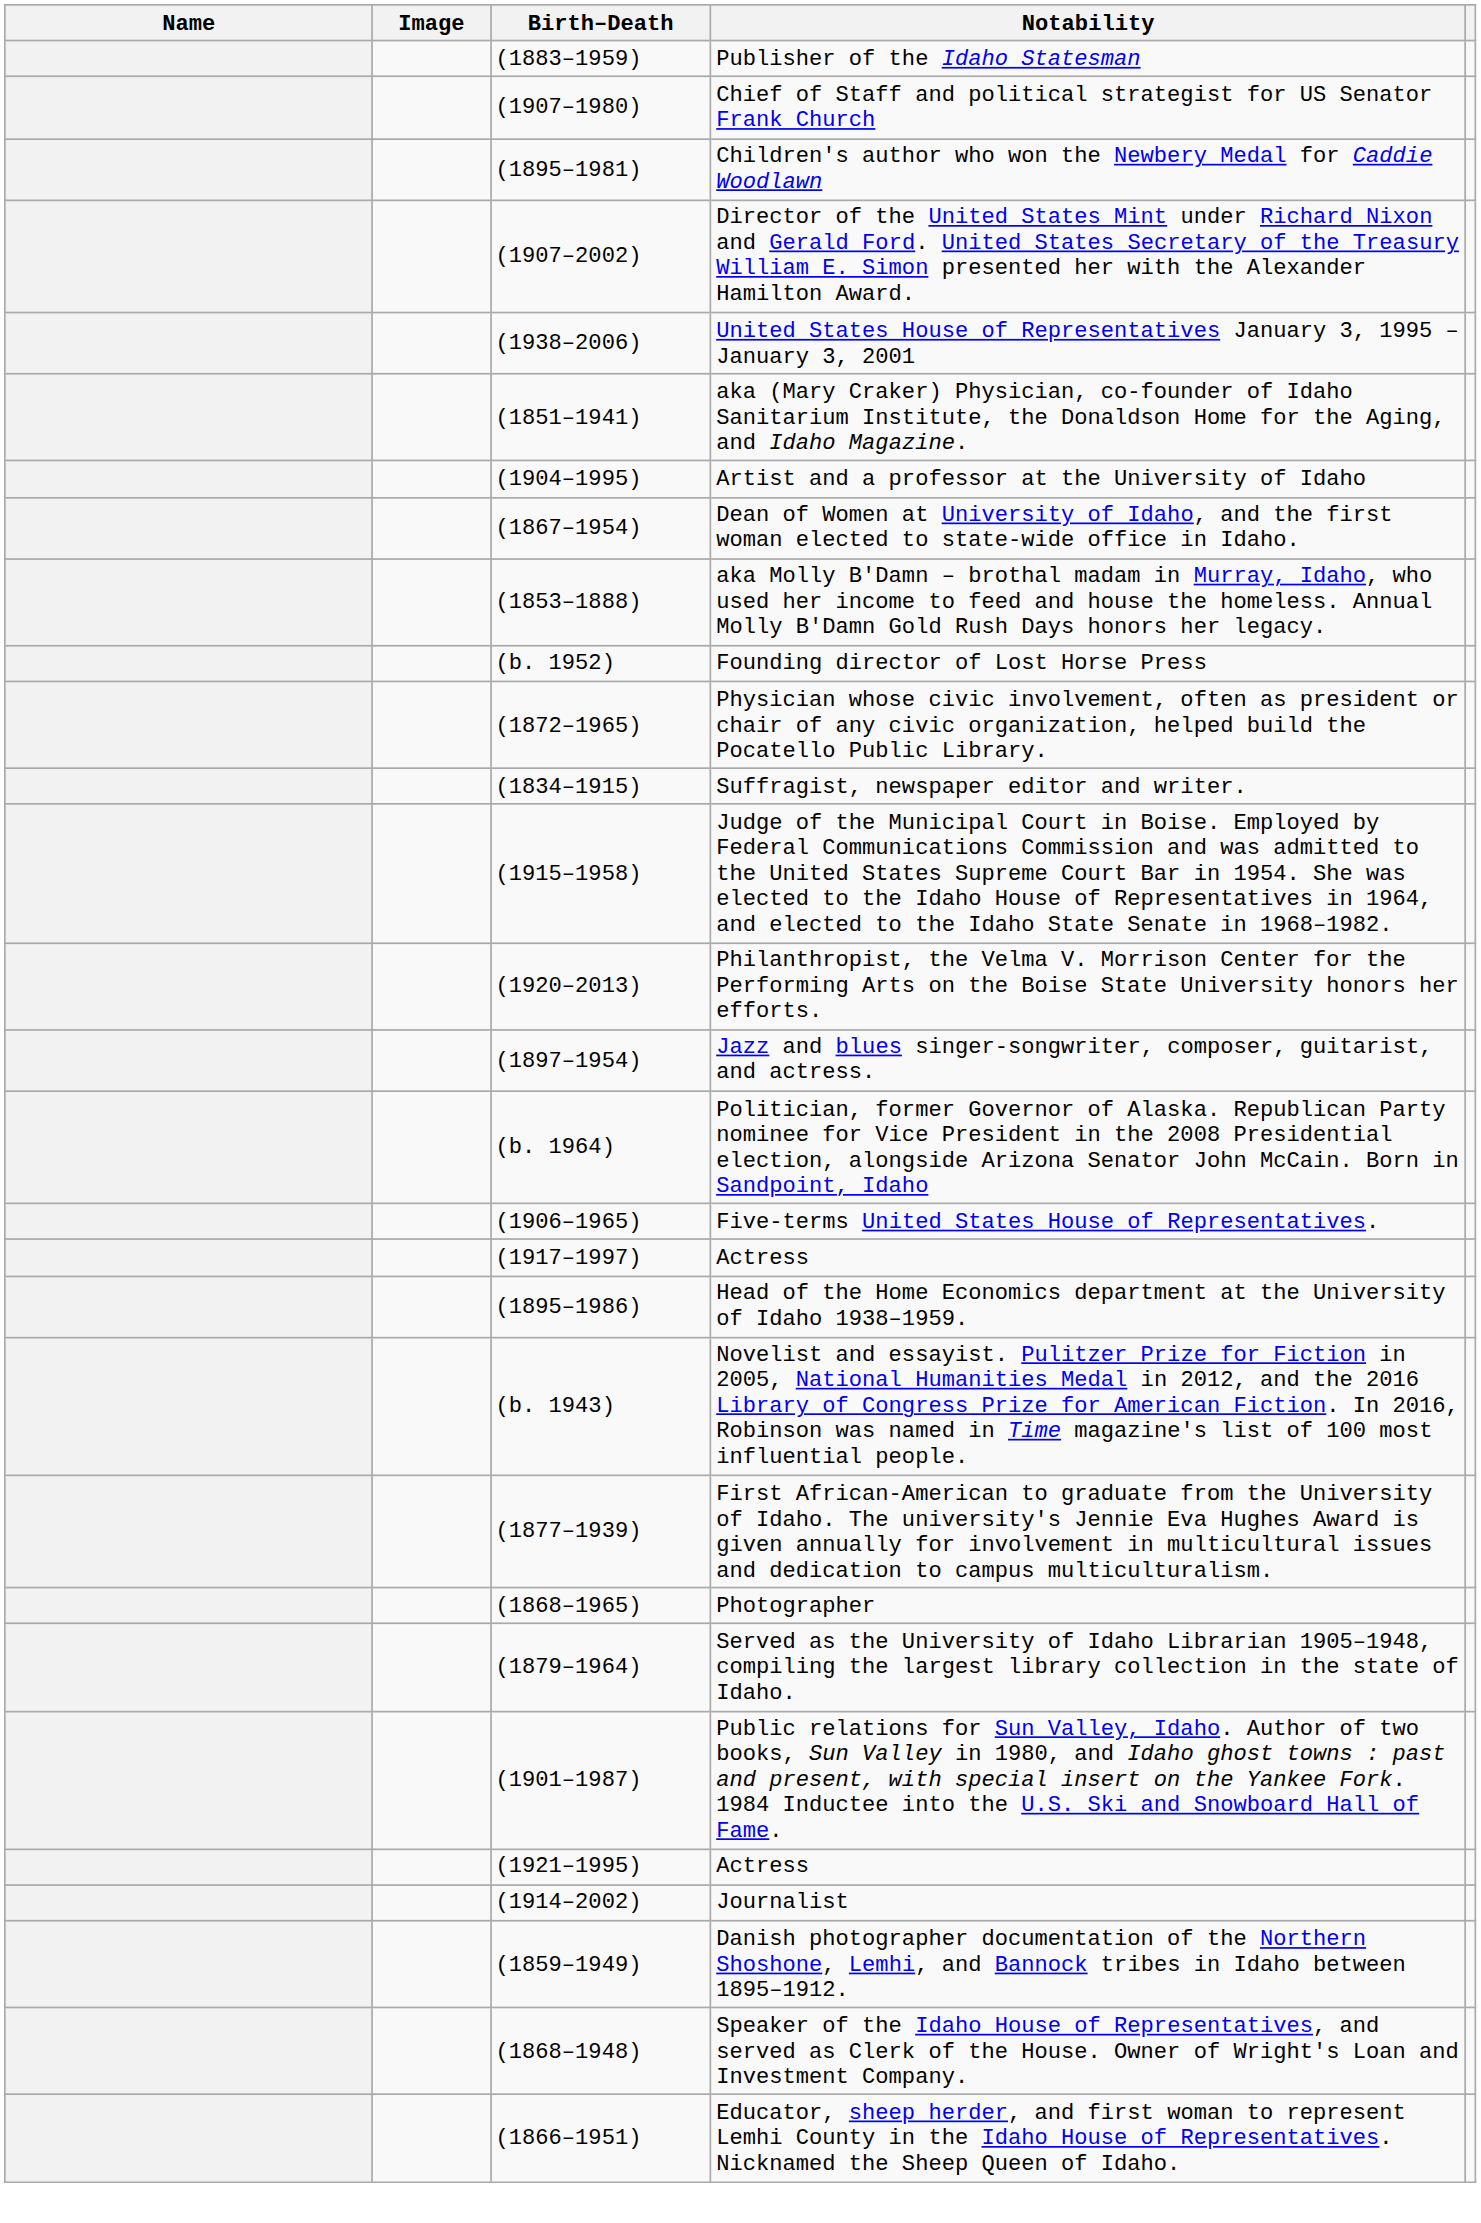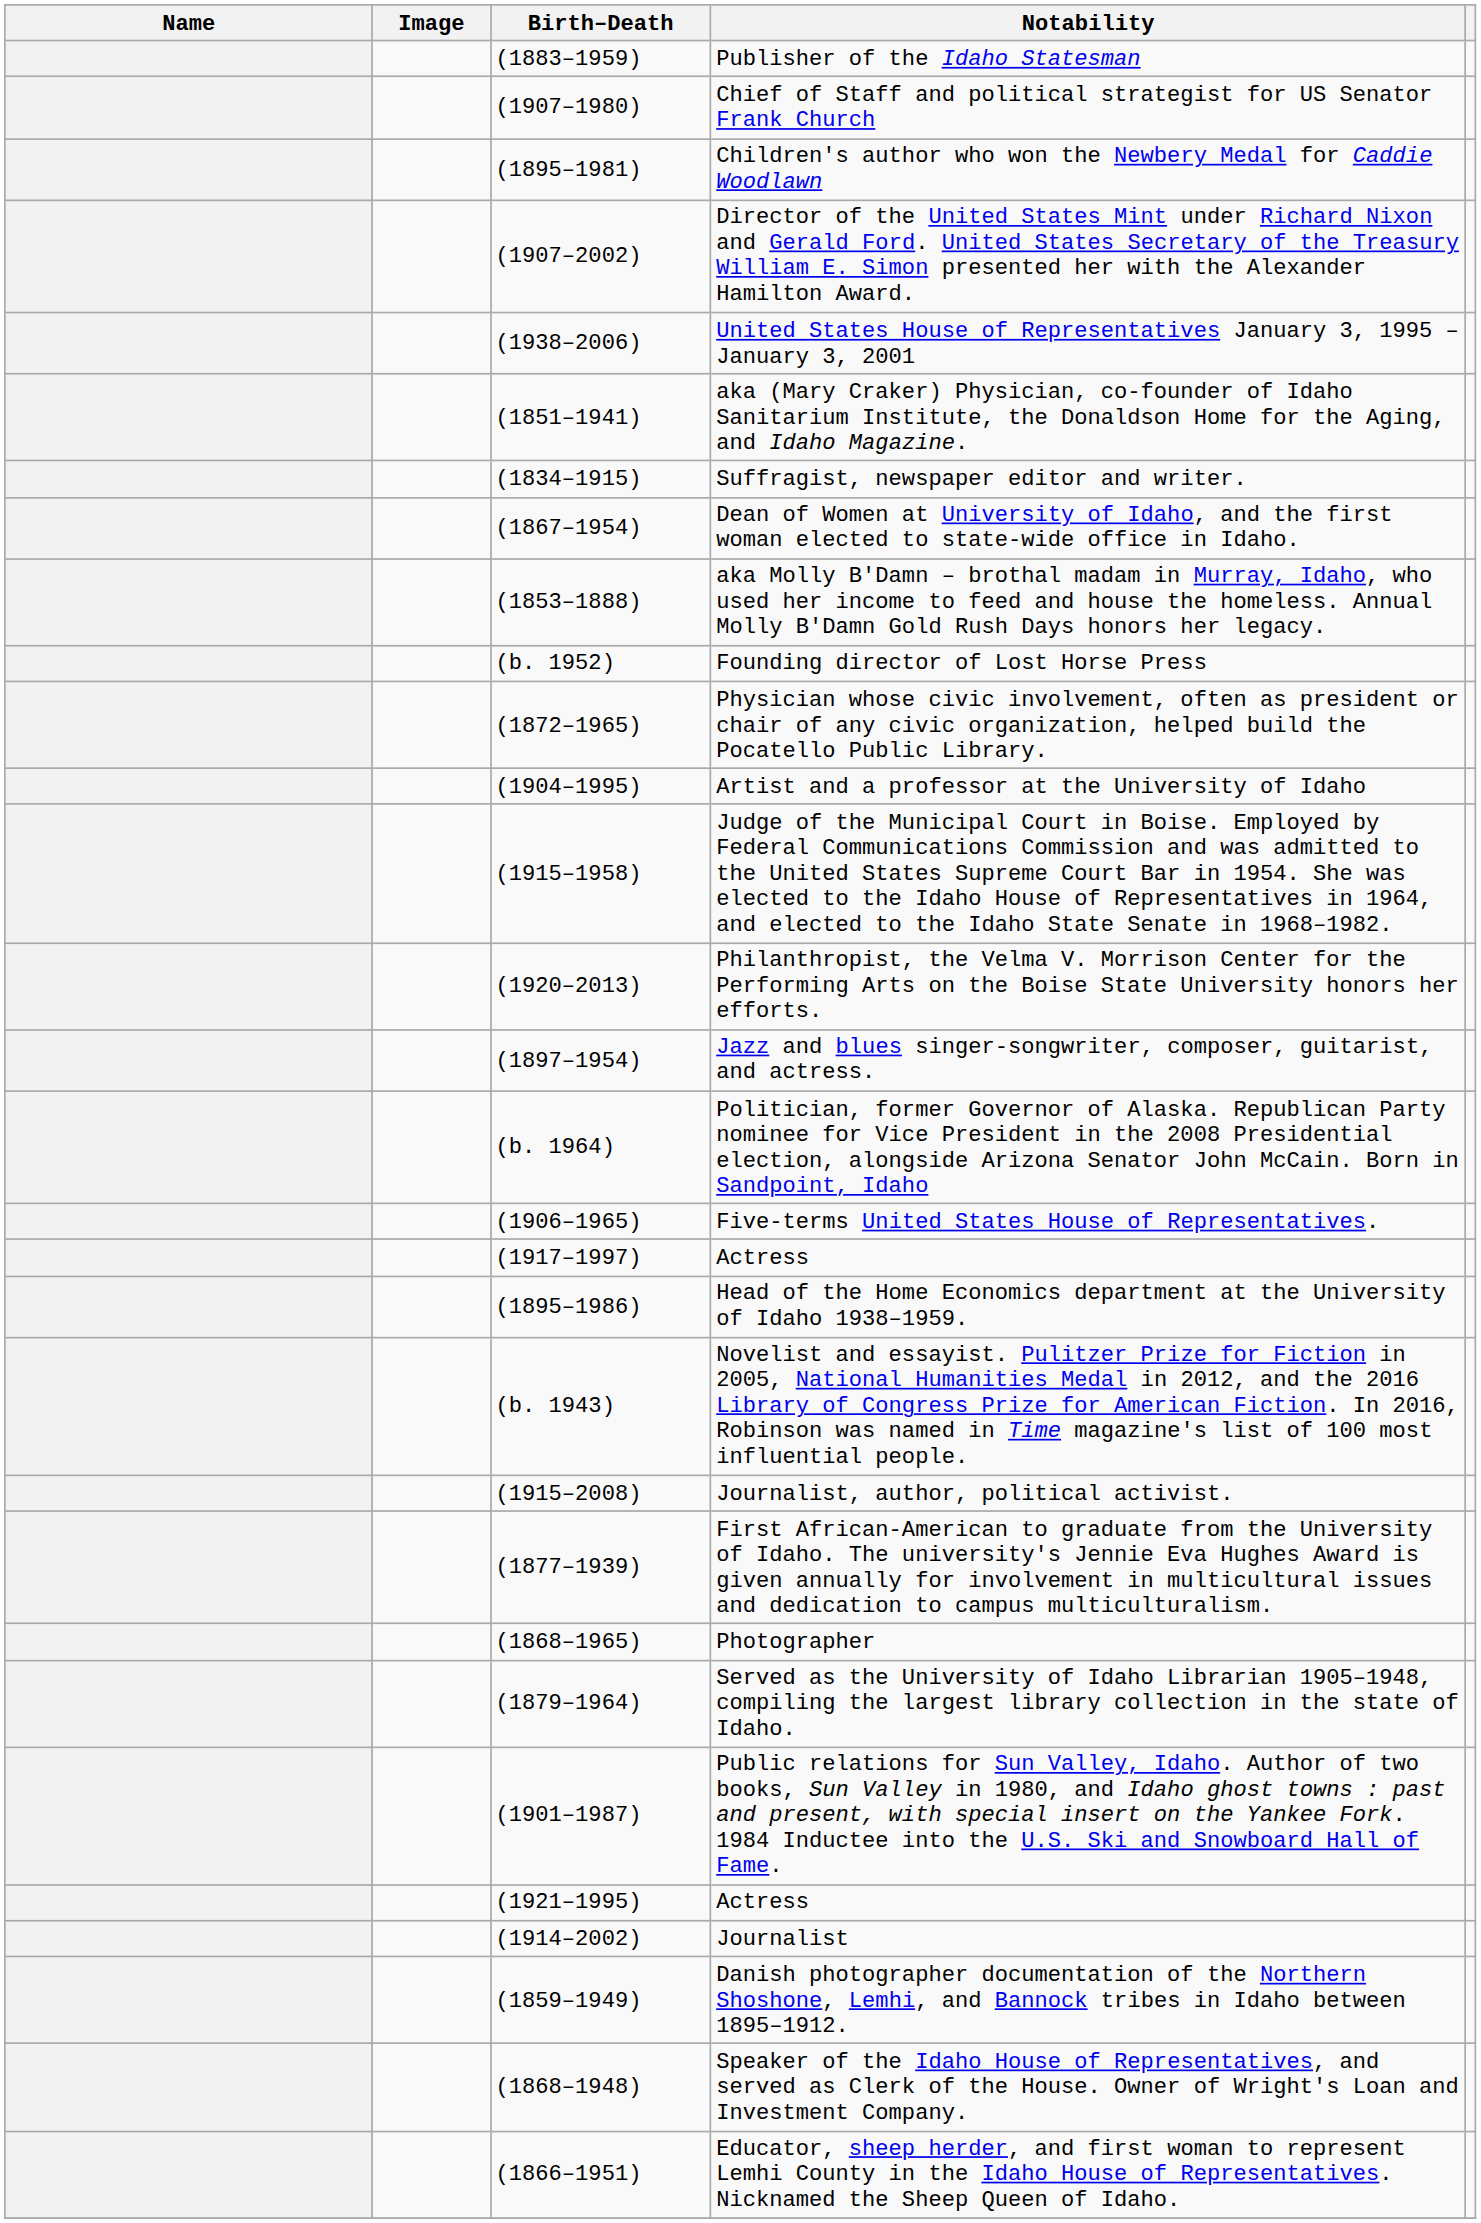rows swapped: Suffragist, newspaper editor and writer. <-> Artist and a professor at the University of Idaho
+ row: (1915–2008) | Journalist, author, political activist.
